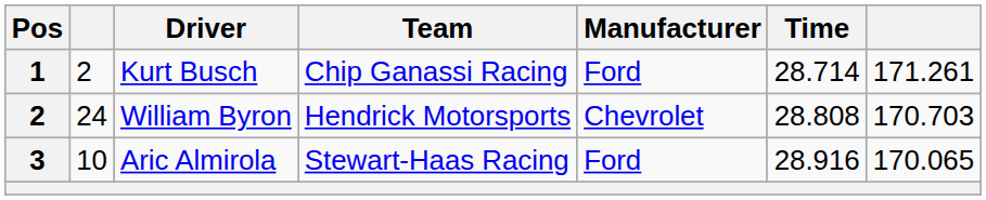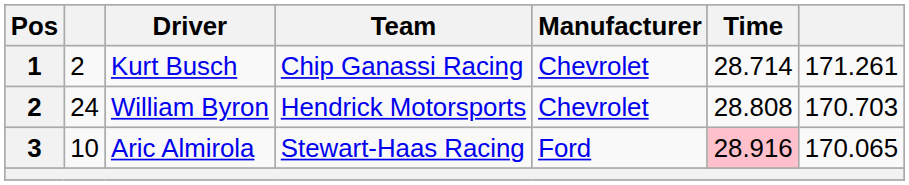Kurt Busch | Manufacturer: Ford -> Chevrolet
Aric Almirola | Time: no background -> pink background
